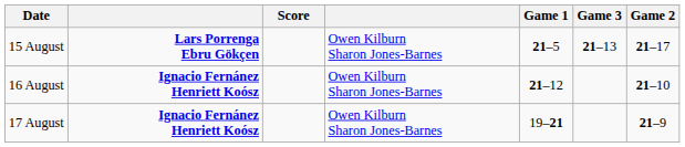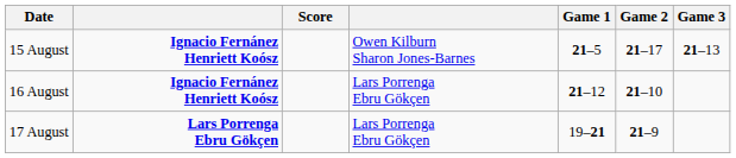columns swapped: Game 2 <-> Game 3
15 August | column 2: Lars Porrenga Ebru Gökçen -> Ignacio Fernánez Henriett Koósz
16 August | column 4: Owen Kilburn Sharon Jones-Barnes -> Lars Porrenga Ebru Gökçen
17 August | column 2: Ignacio Fernánez Henriett Koósz -> Lars Porrenga Ebru Gökçen
17 August | column 4: Owen Kilburn Sharon Jones-Barnes -> Lars Porrenga Ebru Gökçen
